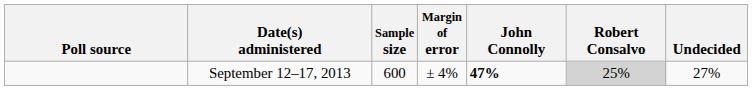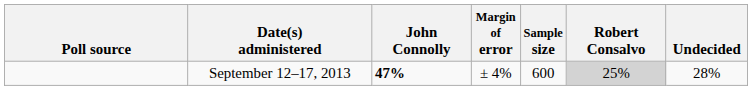columns swapped: Sample size <-> John Connolly
September 12–17, 2013 | Undecided: 27% -> 28%
